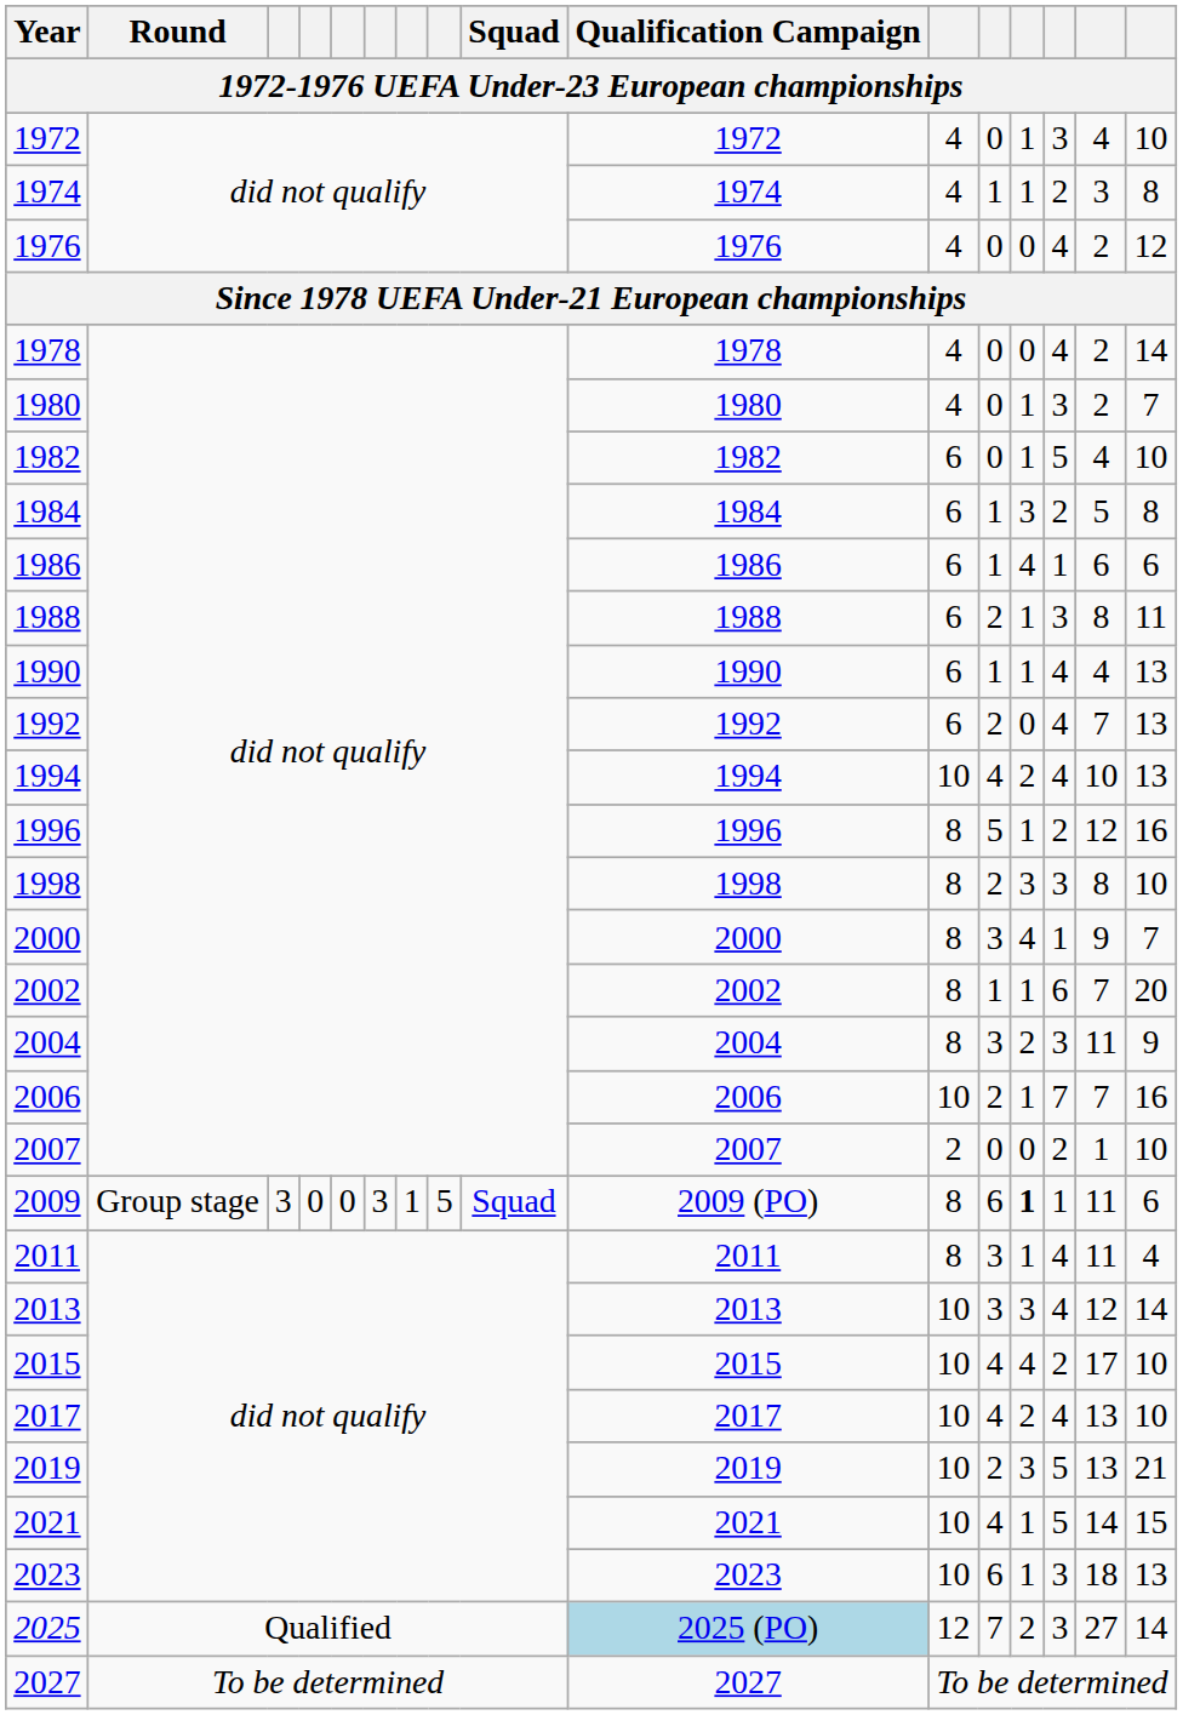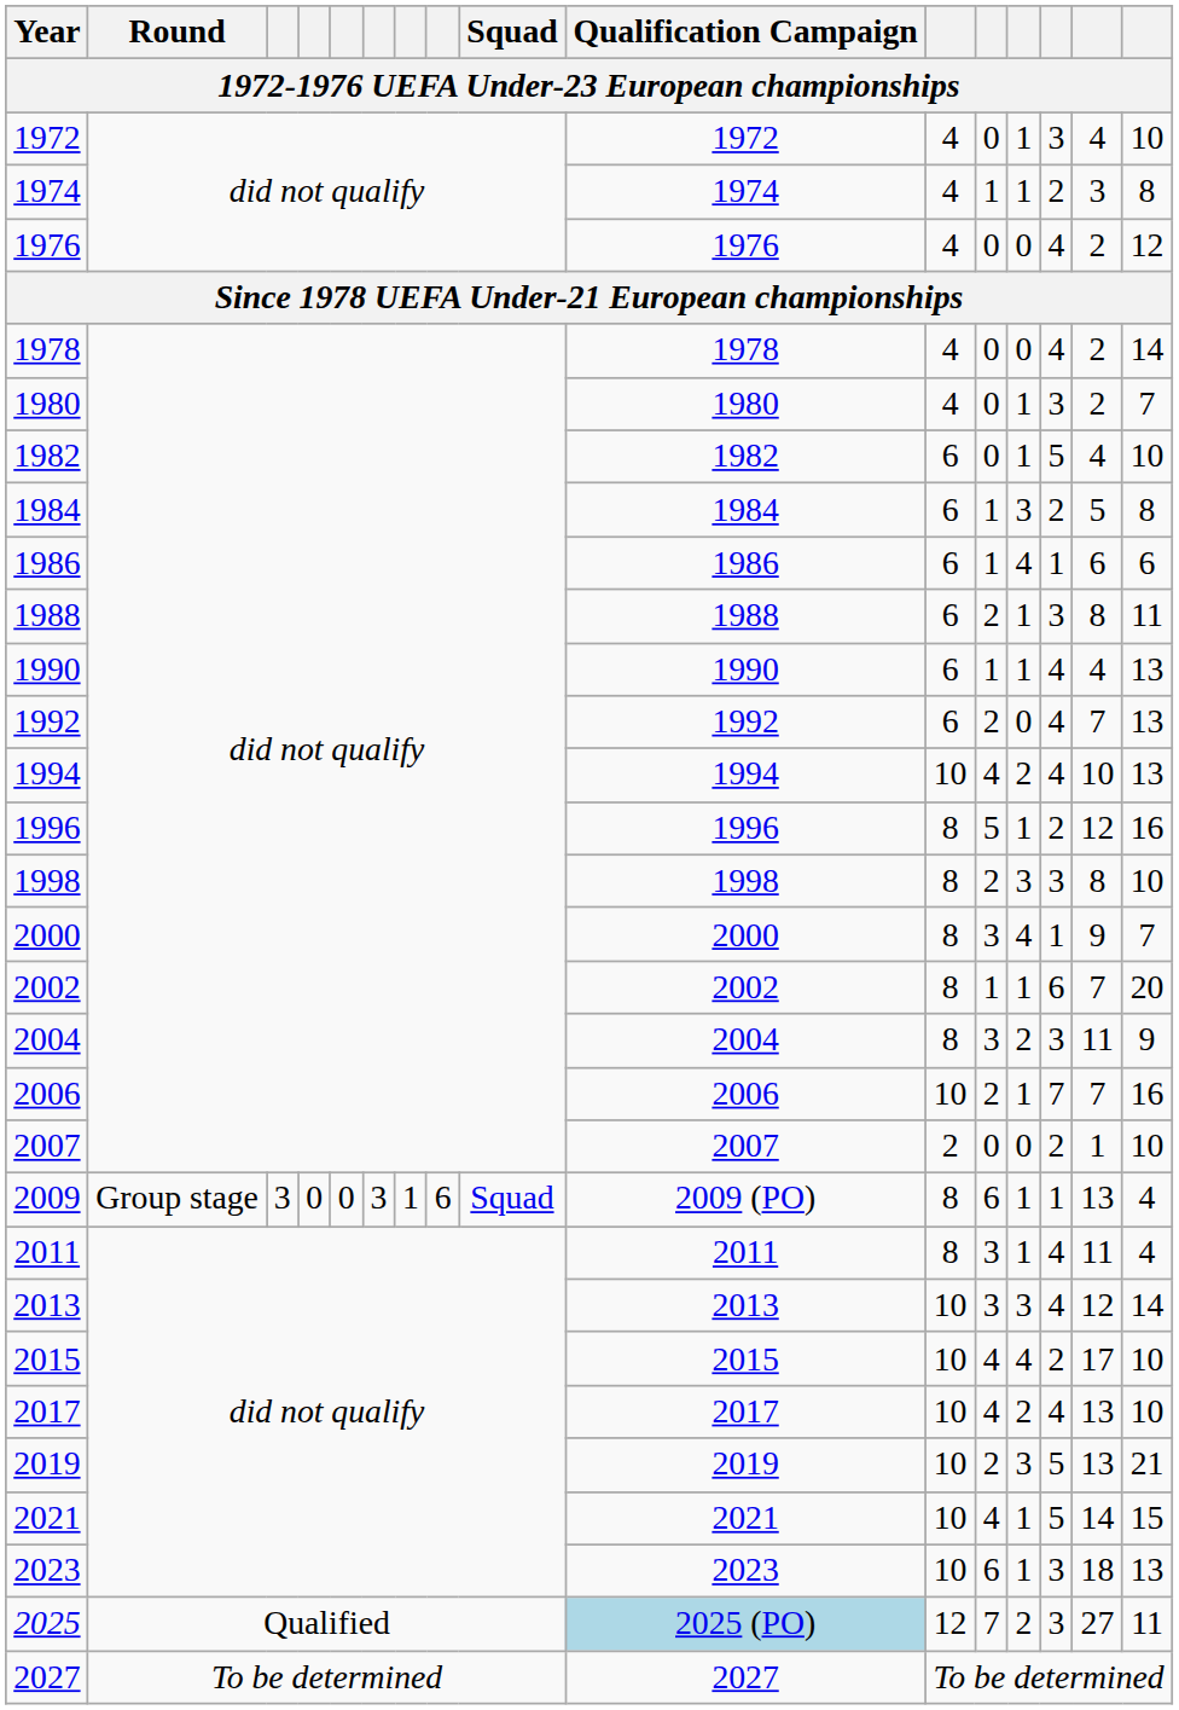2009 | column 8: 5 -> 6
2009 | column 13: bold -> normal
2009 | column 15: 11 -> 13
2009 | column 16: 6 -> 4
2025 | column 16: 14 -> 11
